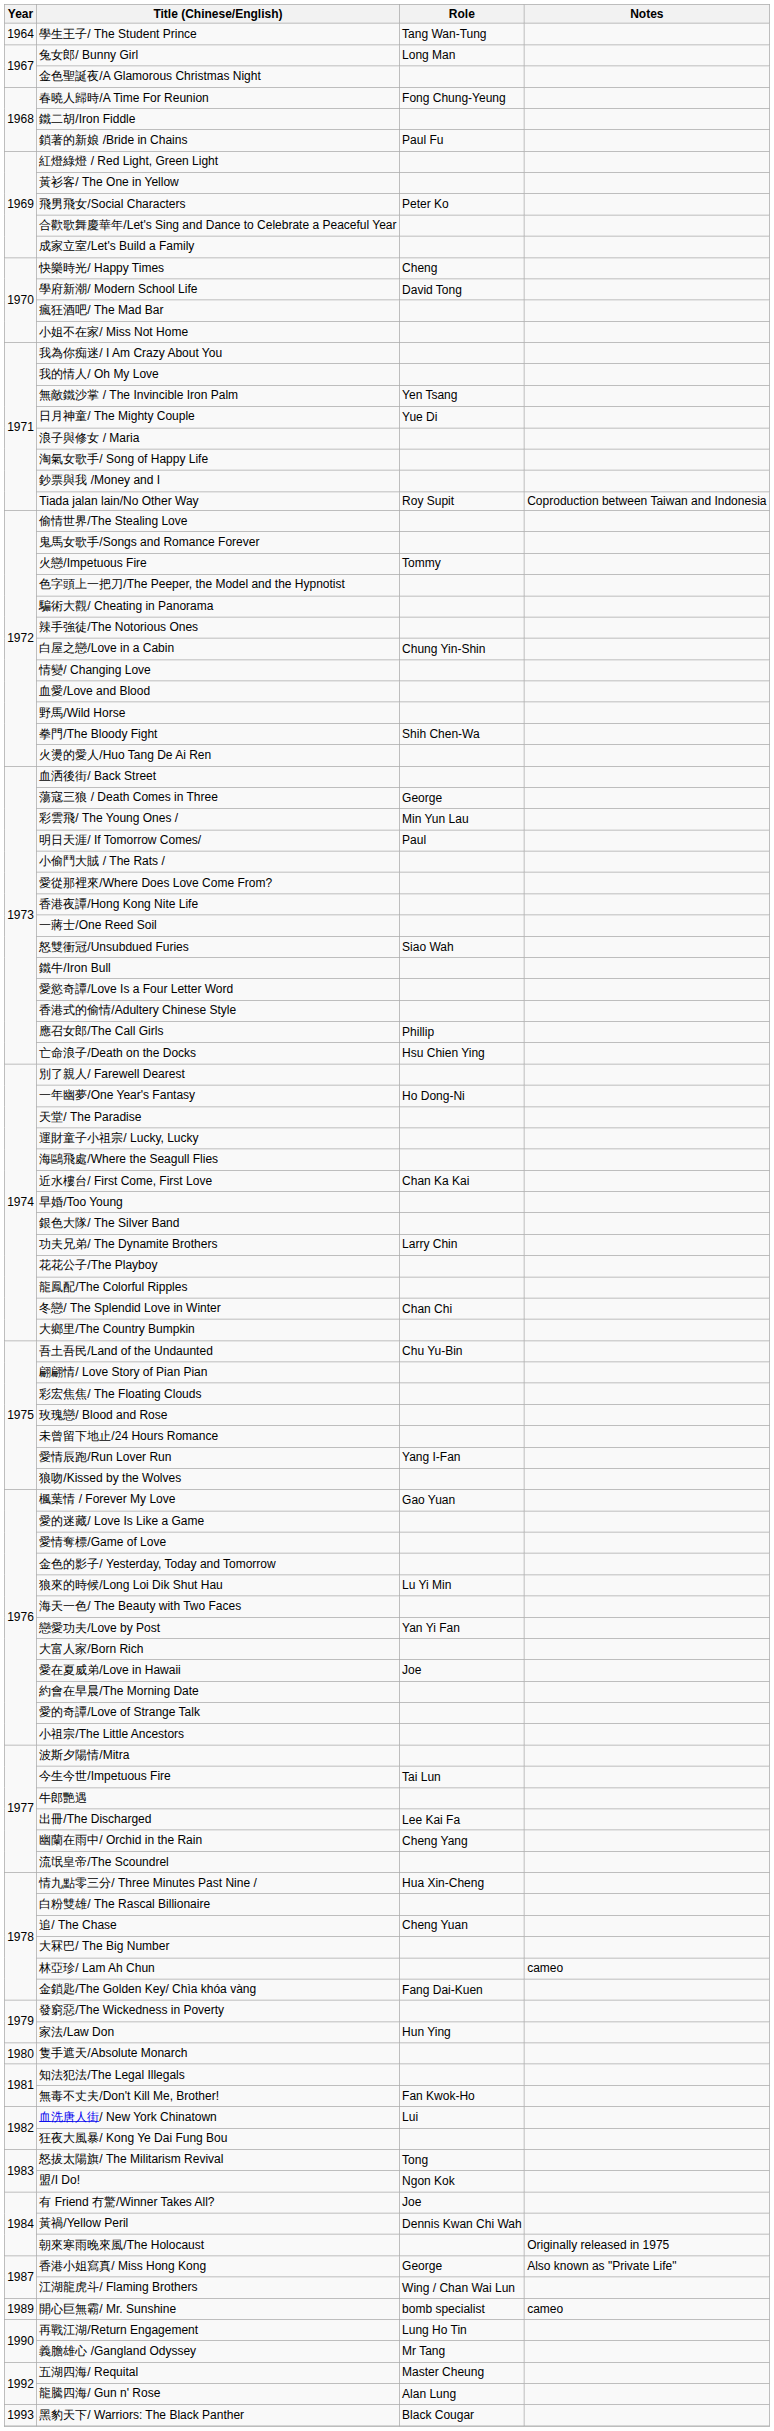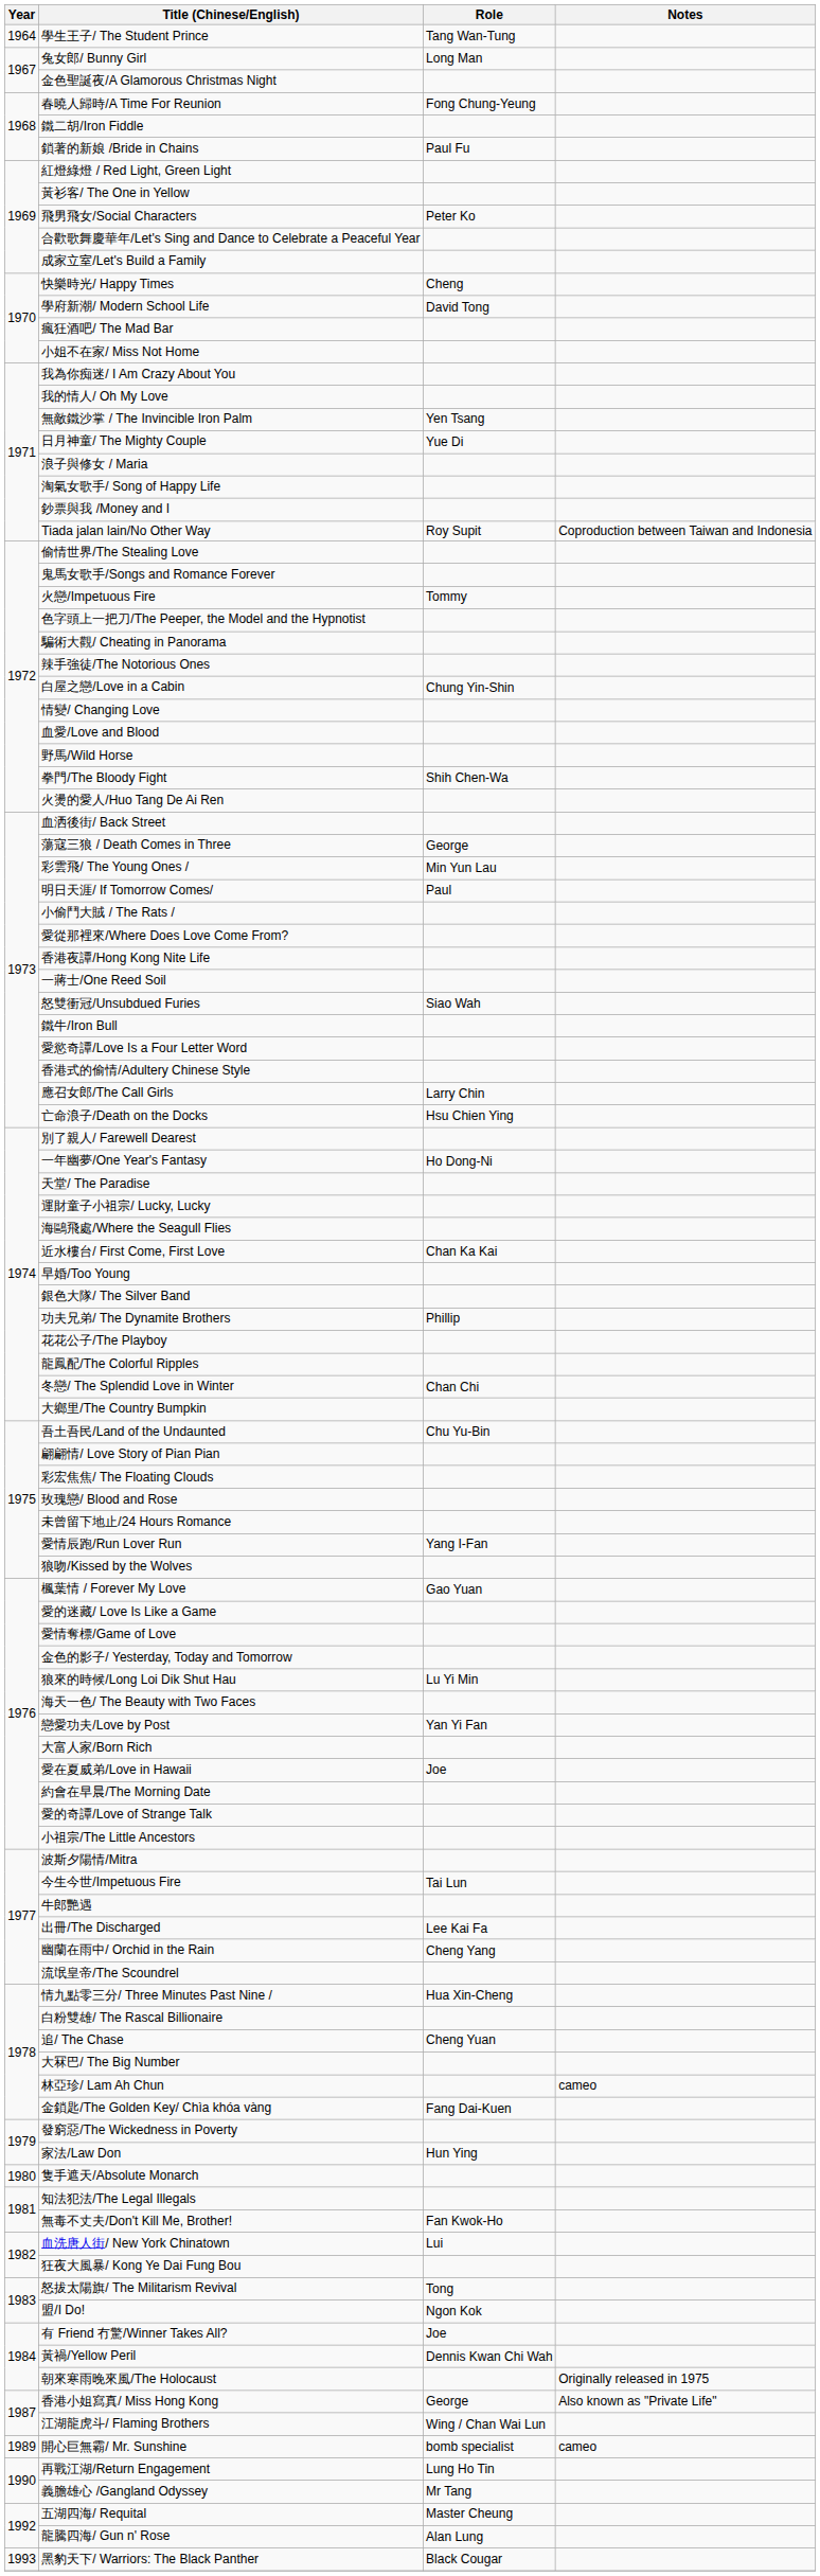應召女郎/The Call Girls | Role: Phillip -> Larry Chin
功夫兄弟/ The Dynamite Brothers | Role: Larry Chin -> Phillip
